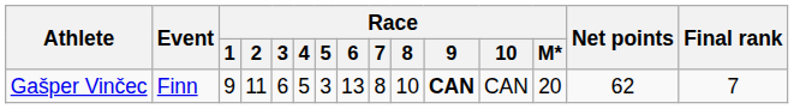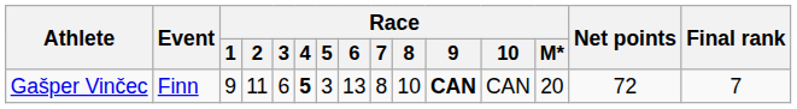Gašper Vinčec | Race / 4: normal -> bold
Gašper Vinčec | Net points: 62 -> 72
